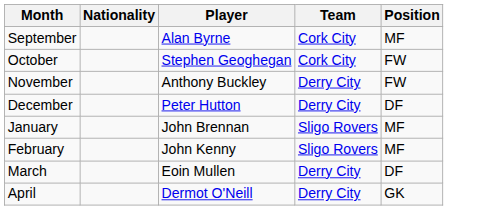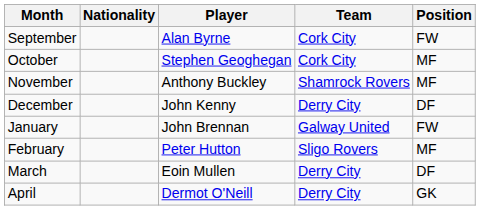September | Position: MF -> FW
October | Position: FW -> MF
November | Team: Derry City -> Shamrock Rovers
November | Position: FW -> MF
December | Player: Peter Hutton -> John Kenny
January | Team: Sligo Rovers -> Galway United
January | Position: MF -> FW
February | Player: John Kenny -> Peter Hutton
